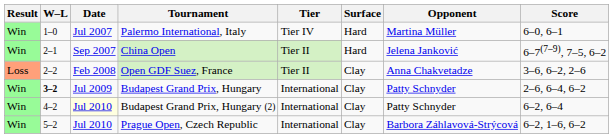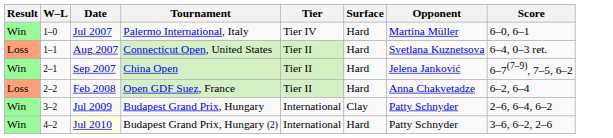+ row: Loss | 1–1 | Aug 2007 | Connecticut Open, United States | Tier II | Hard | Svetlana Kuznetsova | 6–4, 0–3 ret.
Open GDF Suez, France | Surface: Clay -> Hard
Open GDF Suez, France | Score: 3–6, 6–2, 2–6 -> 6–2, 6–4
Budapest Grand Prix, Hungary | W–L: bold -> normal
Budapest Grand Prix, Hungary (2) | Surface: Clay -> Hard
Budapest Grand Prix, Hungary (2) | Score: 6–2, 6–4 -> 3–6, 6–2, 2–6
- row: Win | 5–2 | Jul 2010 | Prague Open, Czech Republic | International | Clay | Barbora Záhlavová-Strýcová | 6–2, 1–6, 6–2
